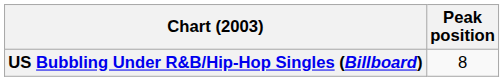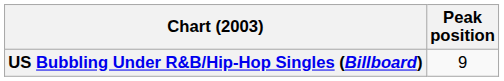US Bubbling Under R&B/Hip-Hop Singles (Billboard) | Peak position: 8 -> 9
